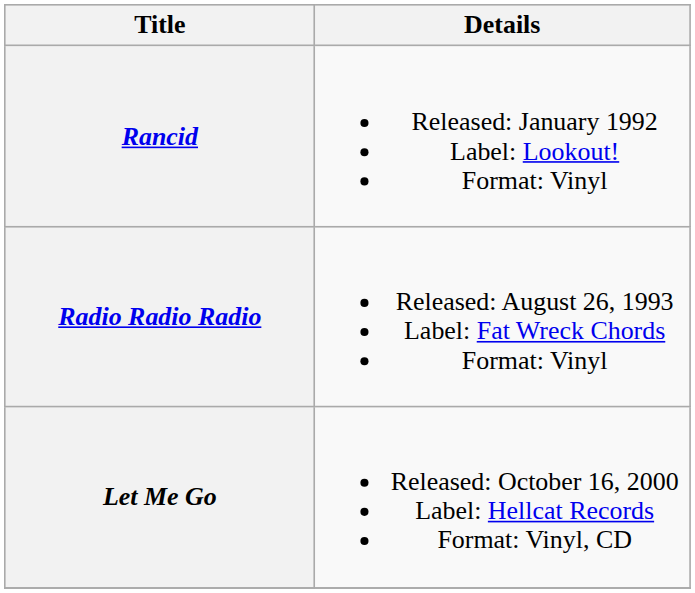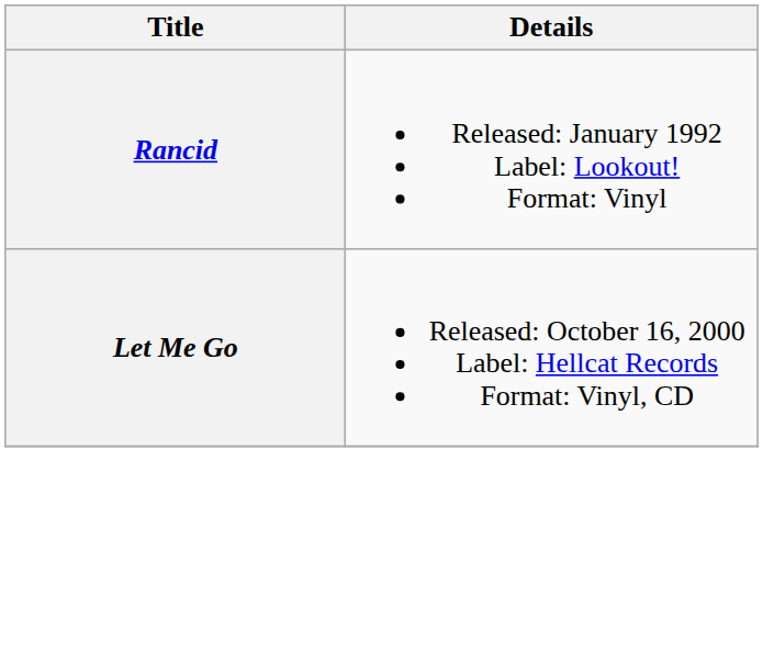- row: Radio Radio Radio | Released: August 26, 1993 Label: Fat Wreck Chords Format: Vinyl
